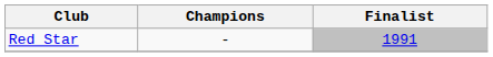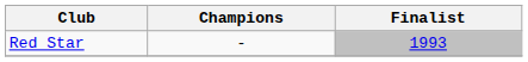Red Star | Finalist: 1991 -> 1993
